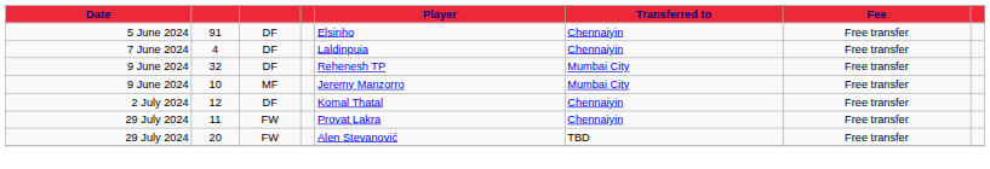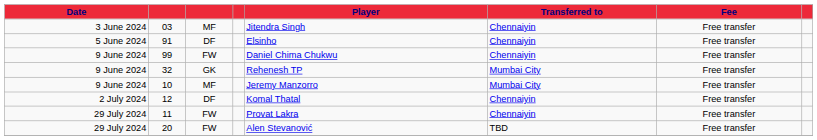+ row: 3 June 2024 | 03 | MF | Jitendra Singh | Chennaiyin | Free transfer
- row: 7 June 2024 | 4 | DF | Laldinpuia | Chennaiyin | Free transfer
+ row: 9 June 2024 | 99 | FW | Daniel Chima Chukwu | Chennaiyin | Free transfer
32 | column 3: DF -> GK
